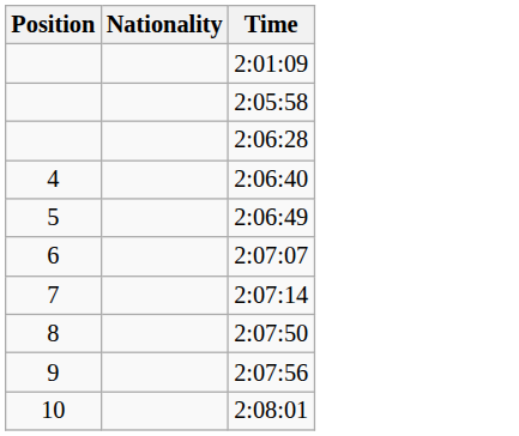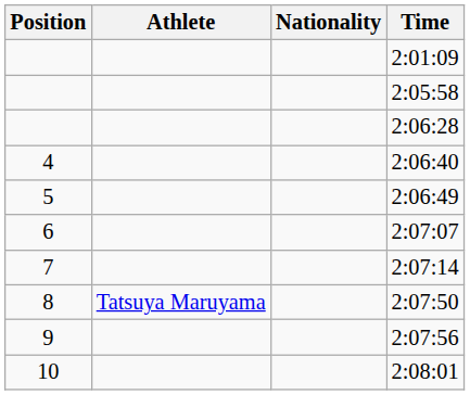+ column: Athlete | Tatsuya Maruyama
